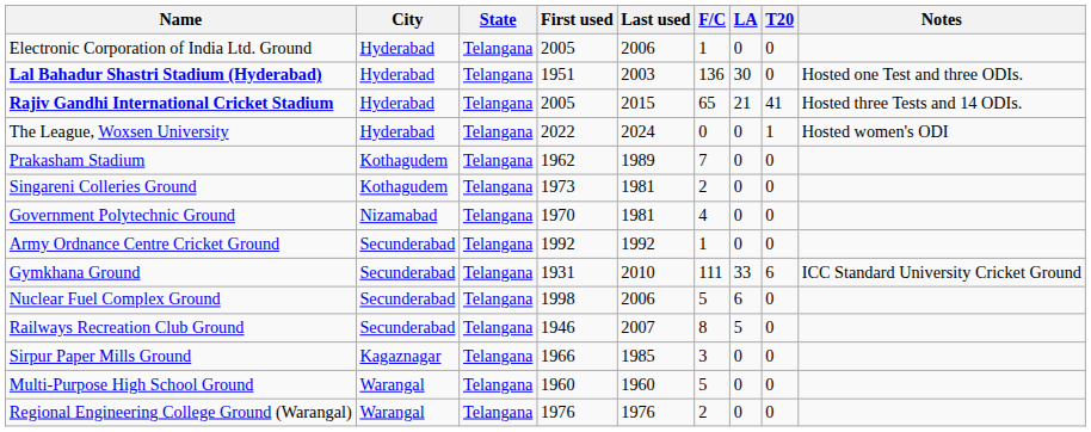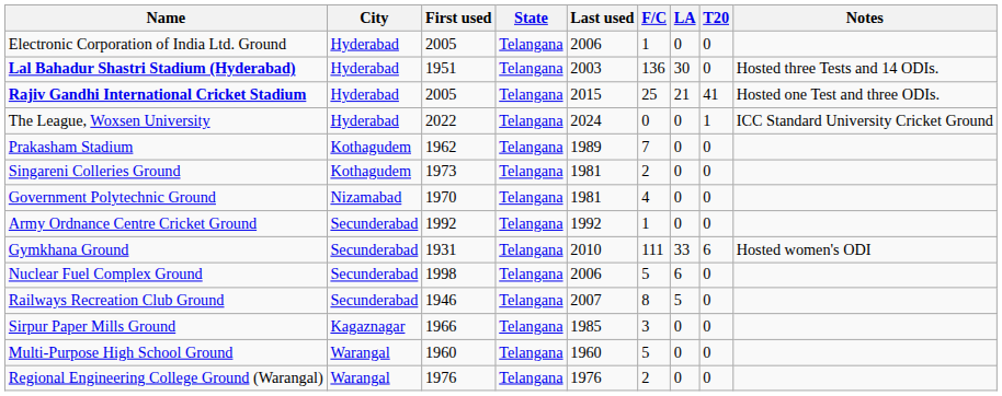columns swapped: State <-> First used
Lal Bahadur Shastri Stadium (Hyderabad) | Notes: Hosted one Test and three ODIs. -> Hosted three Tests and 14 ODIs.
Rajiv Gandhi International Cricket Stadium | F/C: 65 -> 25
Rajiv Gandhi International Cricket Stadium | Notes: Hosted three Tests and 14 ODIs. -> Hosted one Test and three ODIs.
The League, Woxsen University | Notes: Hosted women's ODI -> ICC Standard University Cricket Ground
Gymkhana Ground | Notes: ICC Standard University Cricket Ground -> Hosted women's ODI
